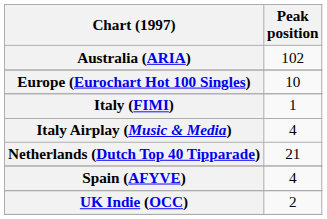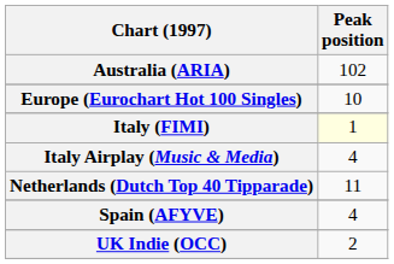Italy (FIMI) | Peak position: no background -> lightyellow background
Netherlands (Dutch Top 40 Tipparade) | Peak position: 21 -> 11
